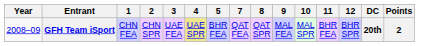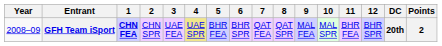+ column: 6 | BHR SPR
GFH Team iSport | 1: normal -> bold
